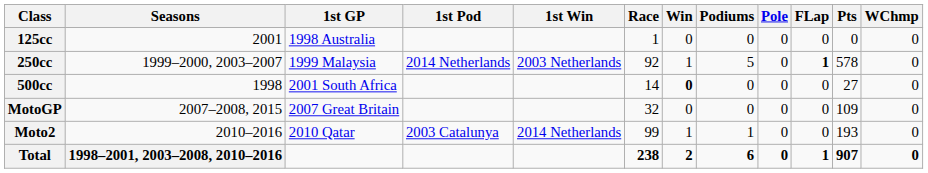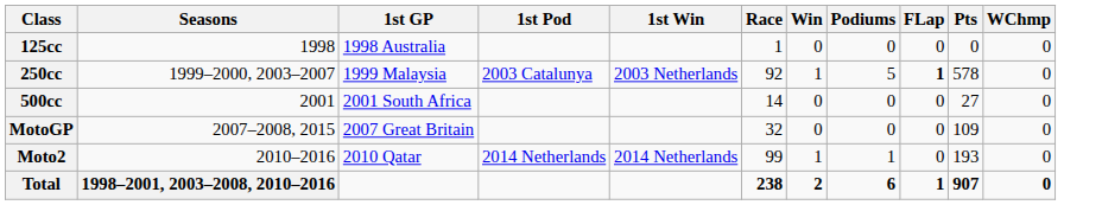- column: Pole | 0 | 0 | 0 | 0 | 0 | 0
125cc | Seasons: 2001 -> 1998
250cc | 1st Pod: 2014 Netherlands -> 2003 Catalunya
500cc | Seasons: 1998 -> 2001
500cc | Win: bold -> normal
Moto2 | 1st Pod: 2003 Catalunya -> 2014 Netherlands
